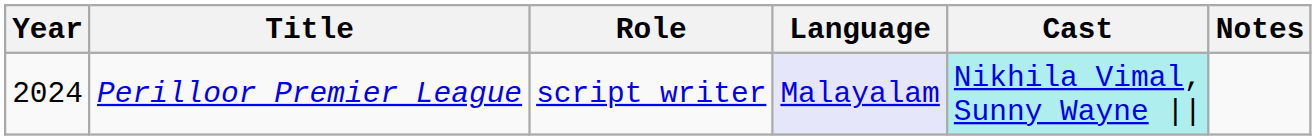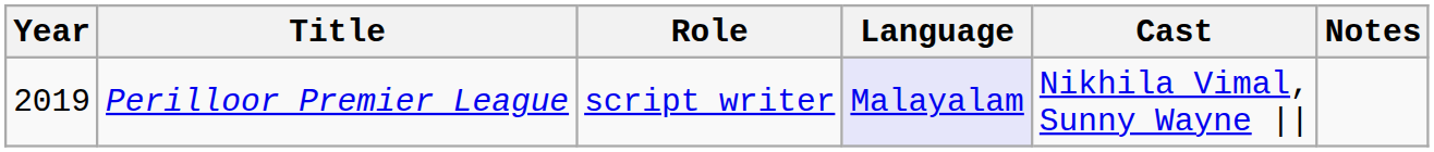Perilloor Premier League | Year: 2024 -> 2019
Perilloor Premier League | Cast: paleturquoise background -> no background
